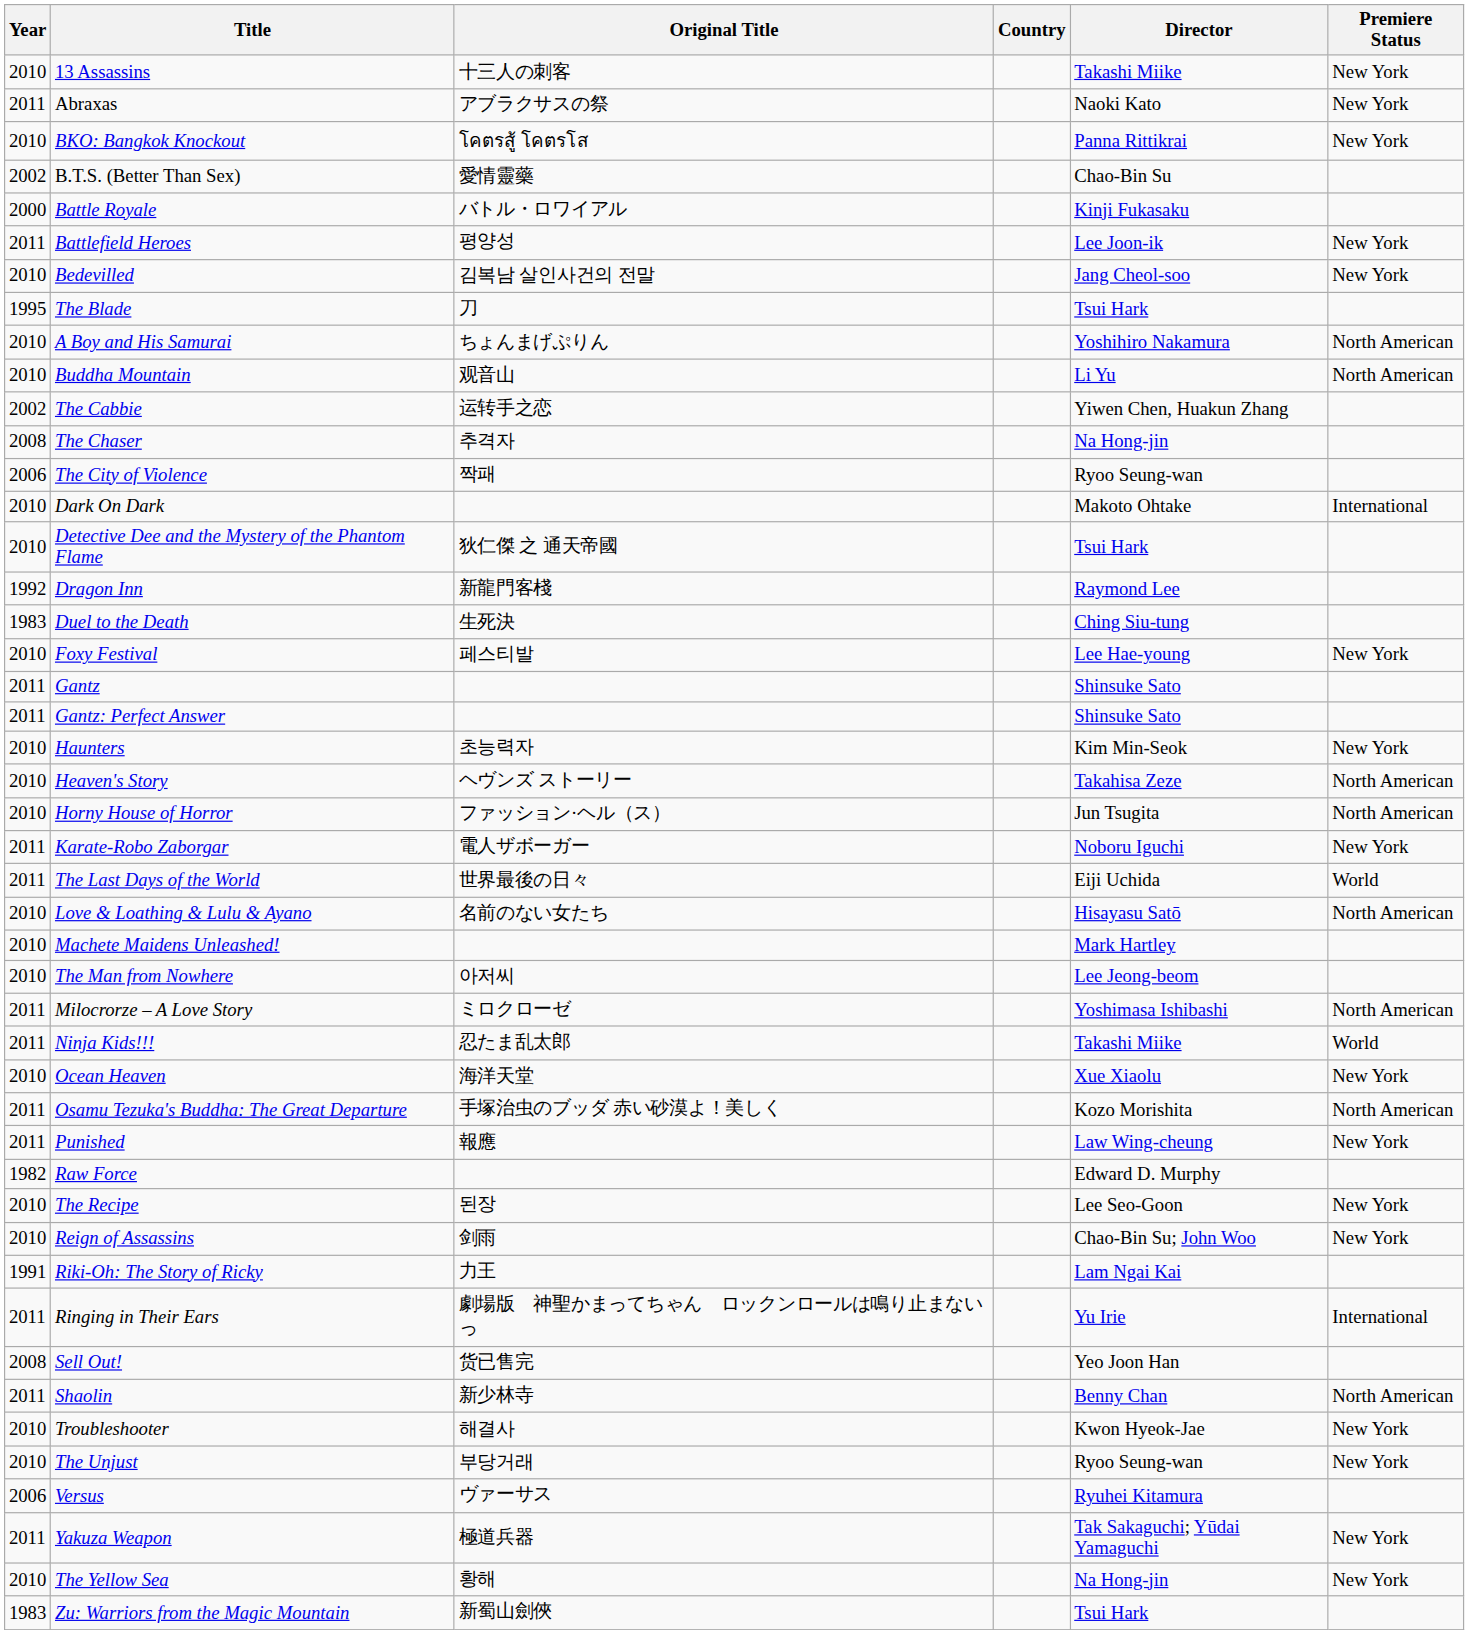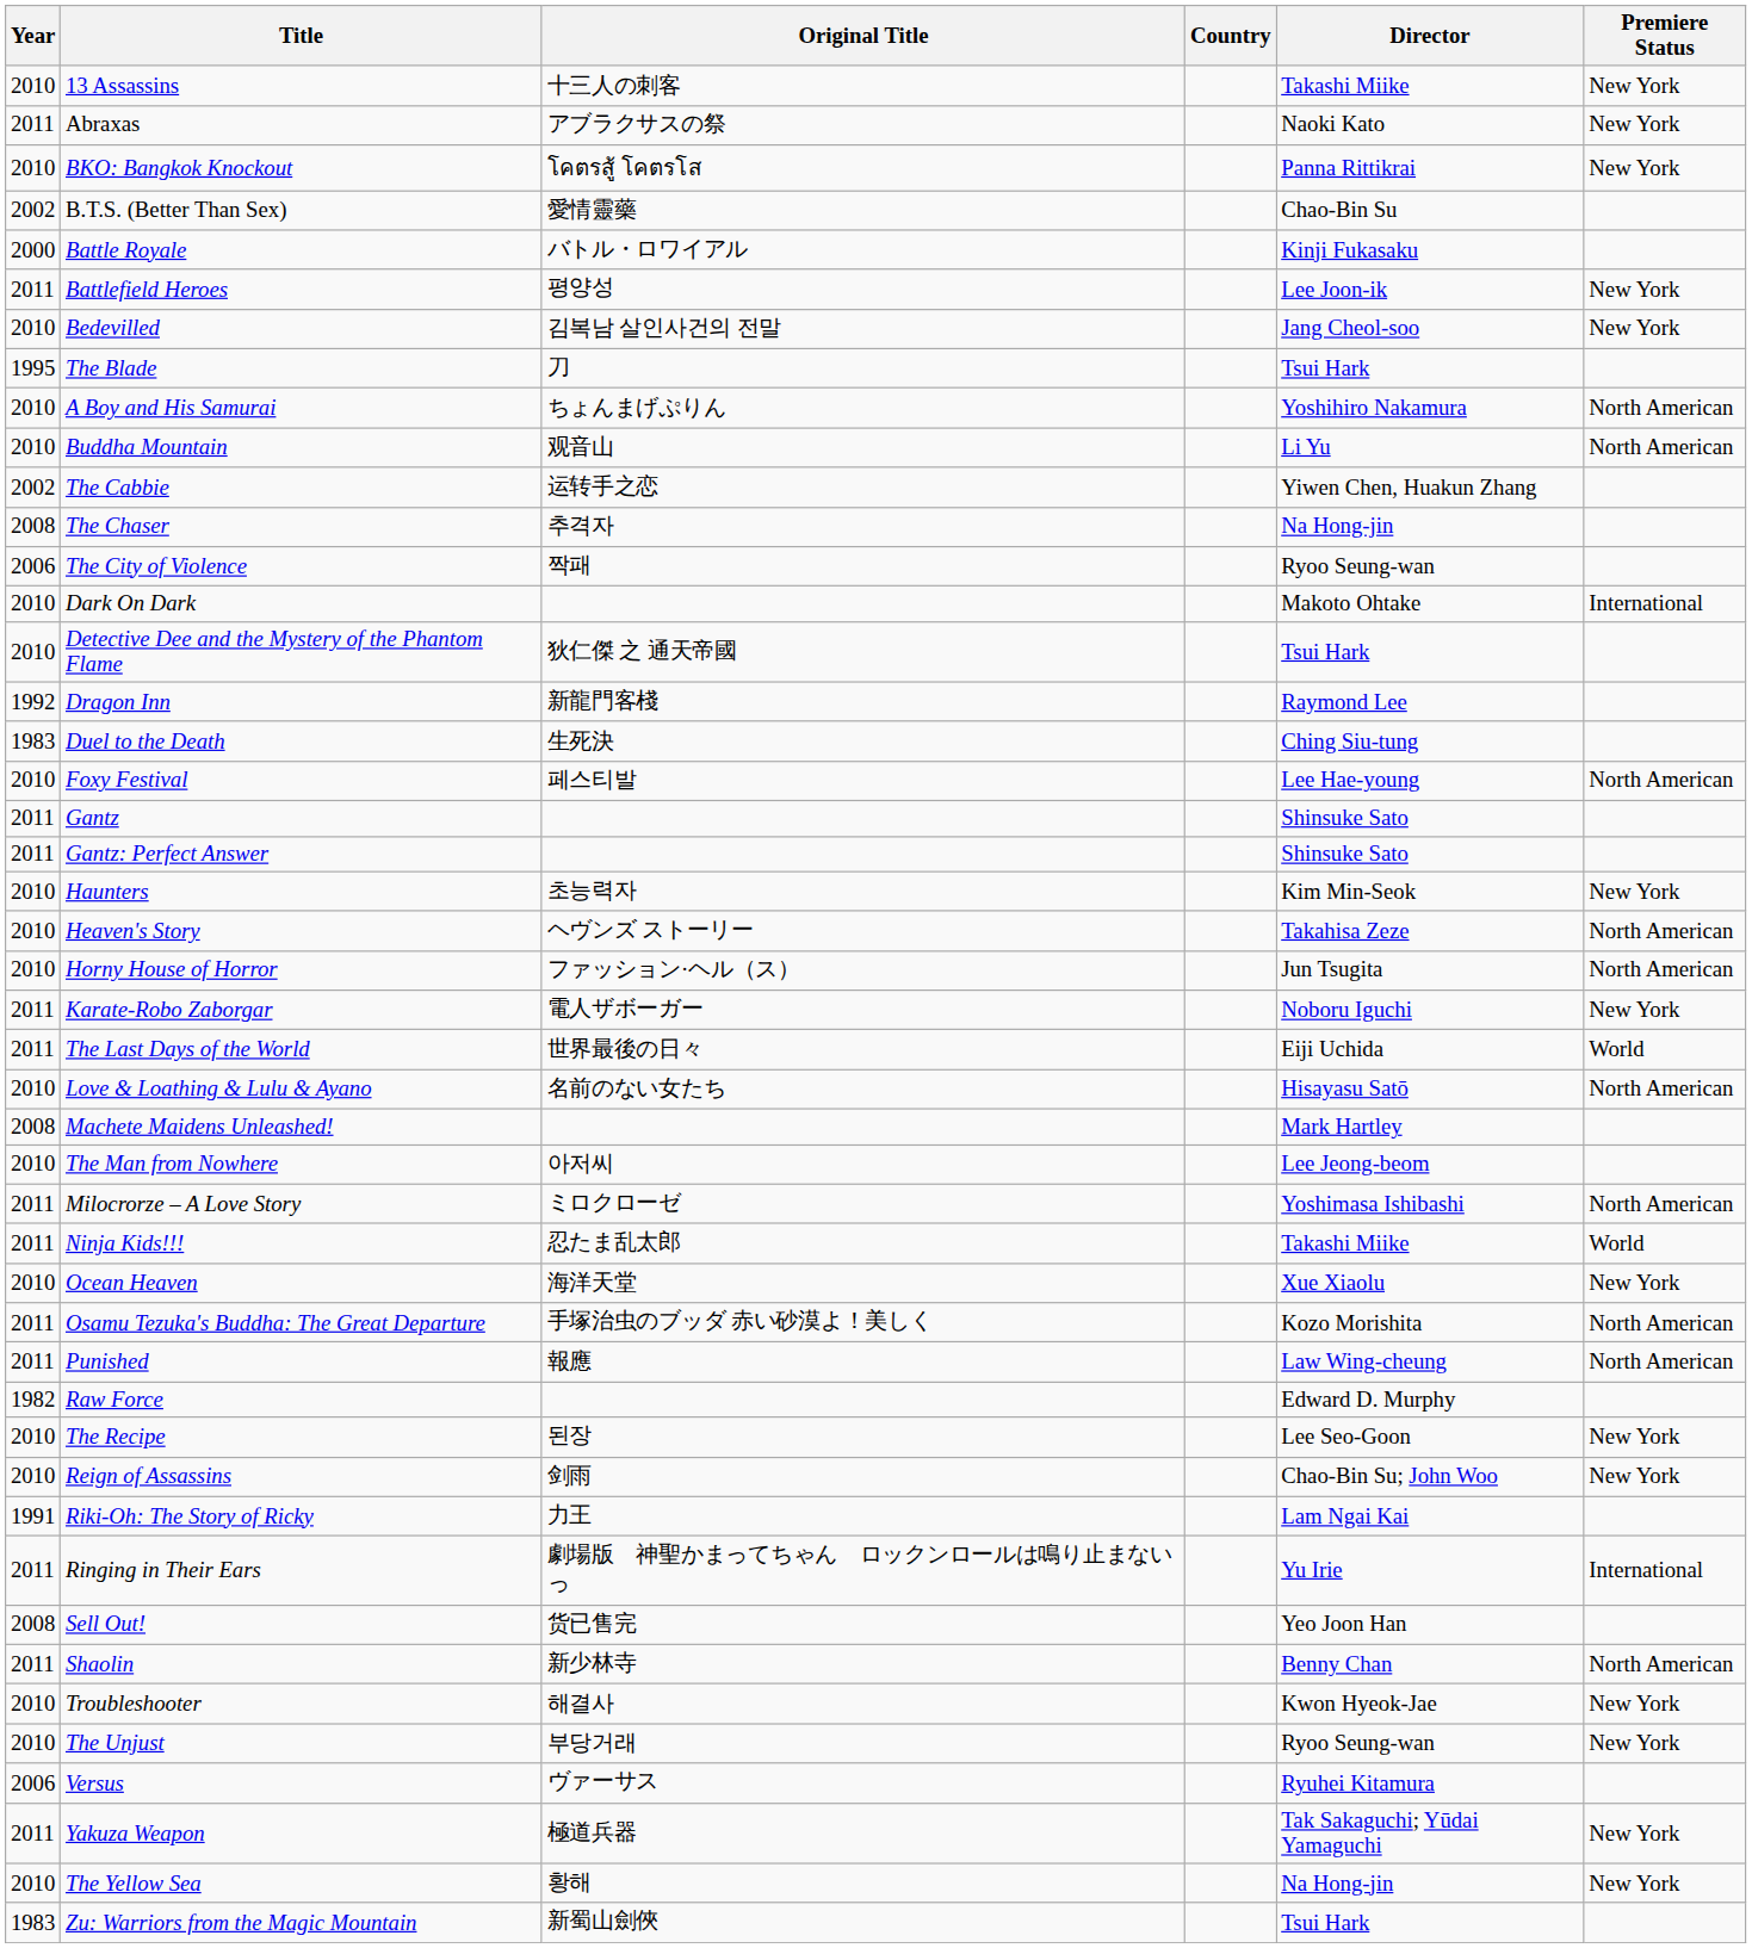Foxy Festival | Premiere Status: New York -> North American
Machete Maidens Unleashed! | Year: 2010 -> 2008
Punished | Premiere Status: New York -> North American
